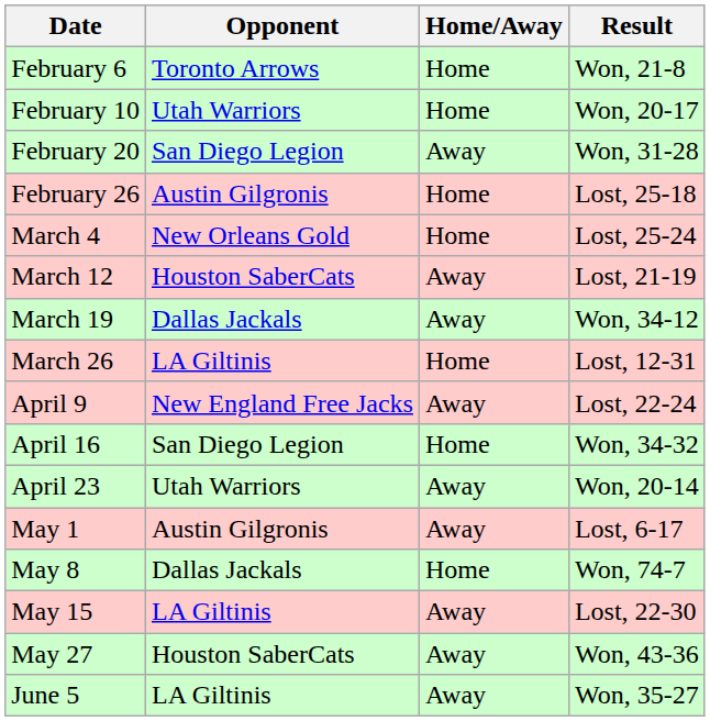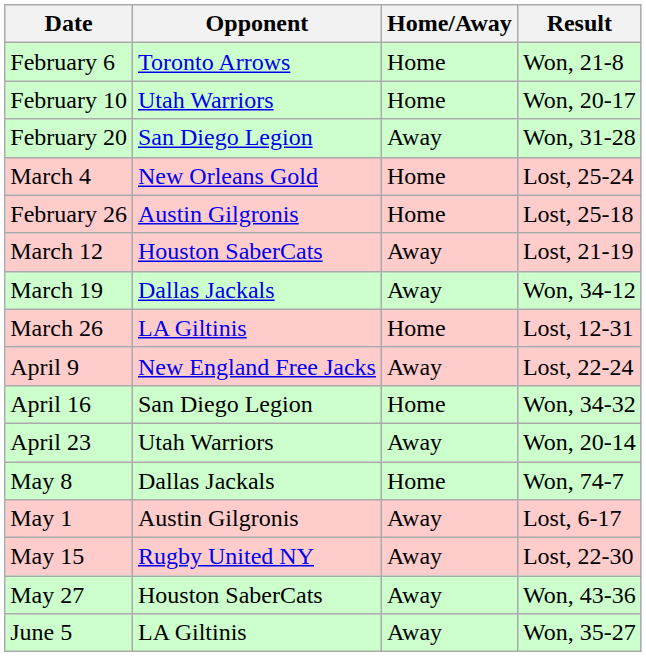rows swapped: February 26 <-> March 4
rows swapped: May 1 <-> May 8
May 15 | Opponent: LA Giltinis -> Rugby United NY
